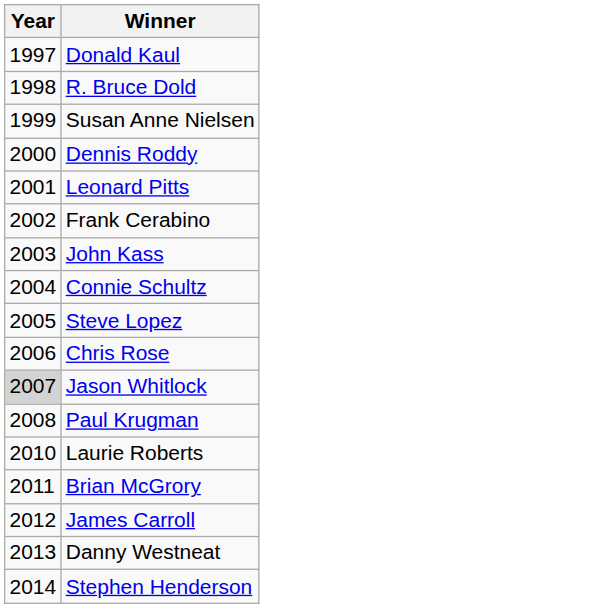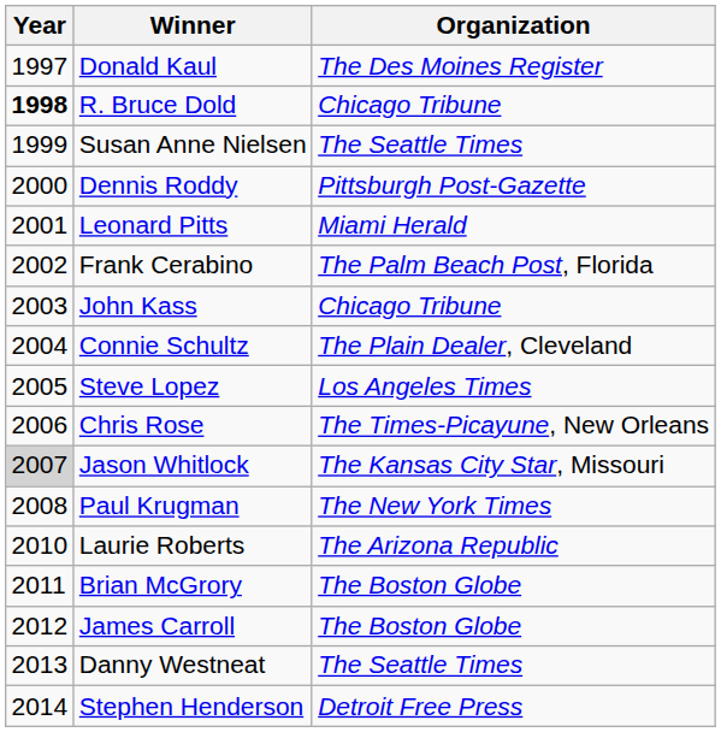+ column: Organization | The Des Moines Register | Chicago Tribune | The Seattle Times | Pittsburgh Post-Gazette | Miami Herald | The Palm Beach Post, Florida | Chicago Tribune | The Plain Dealer, Cleveland | Los Angeles Times | The Times-Picayune, New Orleans | The Kansas City Star, Missouri | The New York Times | The Arizona Republic | The Boston Globe | The Boston Globe | The Seattle Times | Detroit Free Press
R. Bruce Dold | Year: normal -> bold
